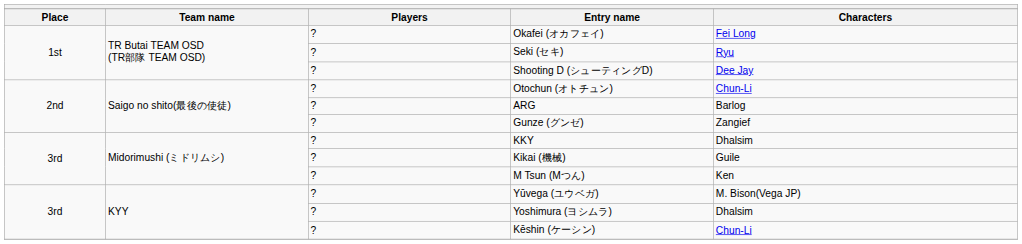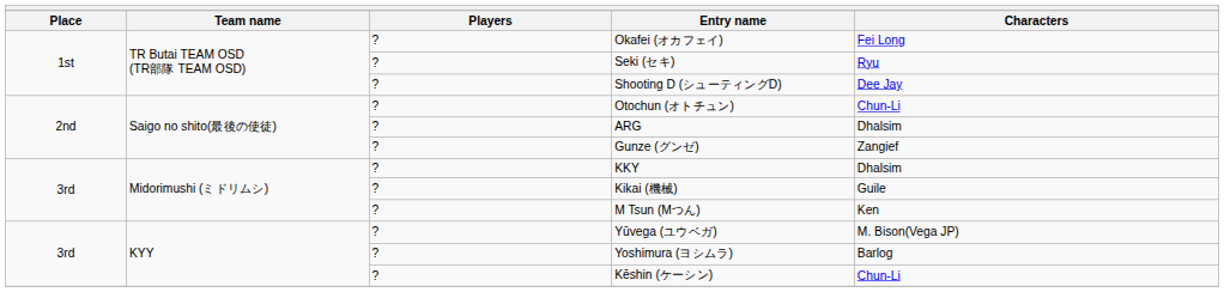ARG | Characters: Barlog -> Dhalsim
Yoshimura (ヨシムラ) | Characters: Dhalsim -> Barlog
